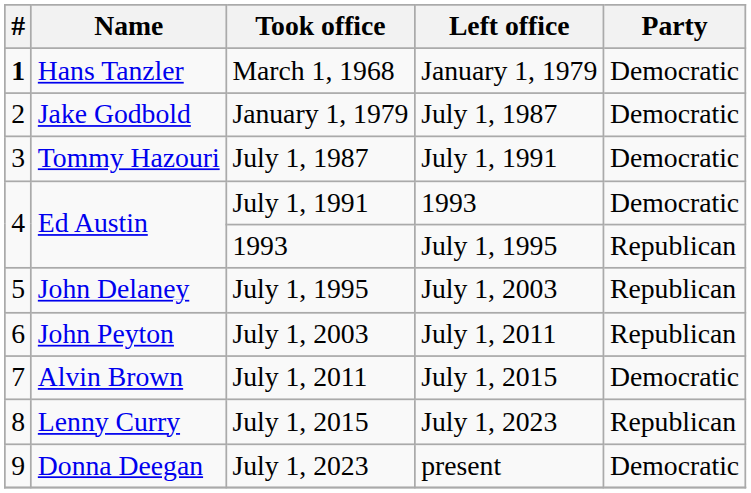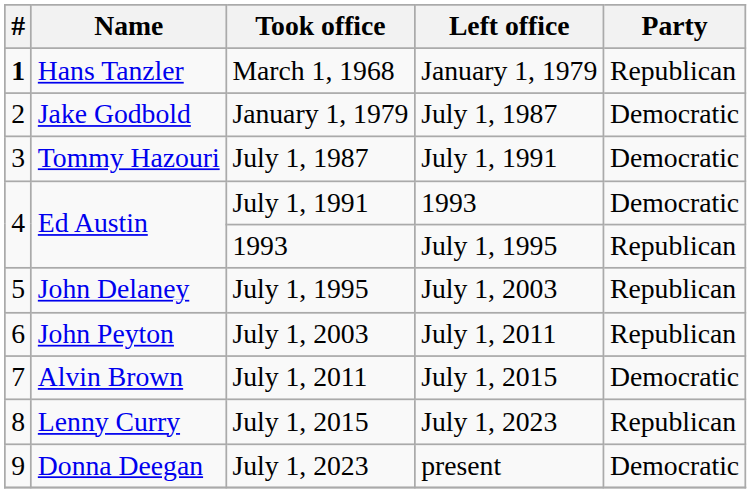March 1, 1968 | Party: Democratic -> Republican
